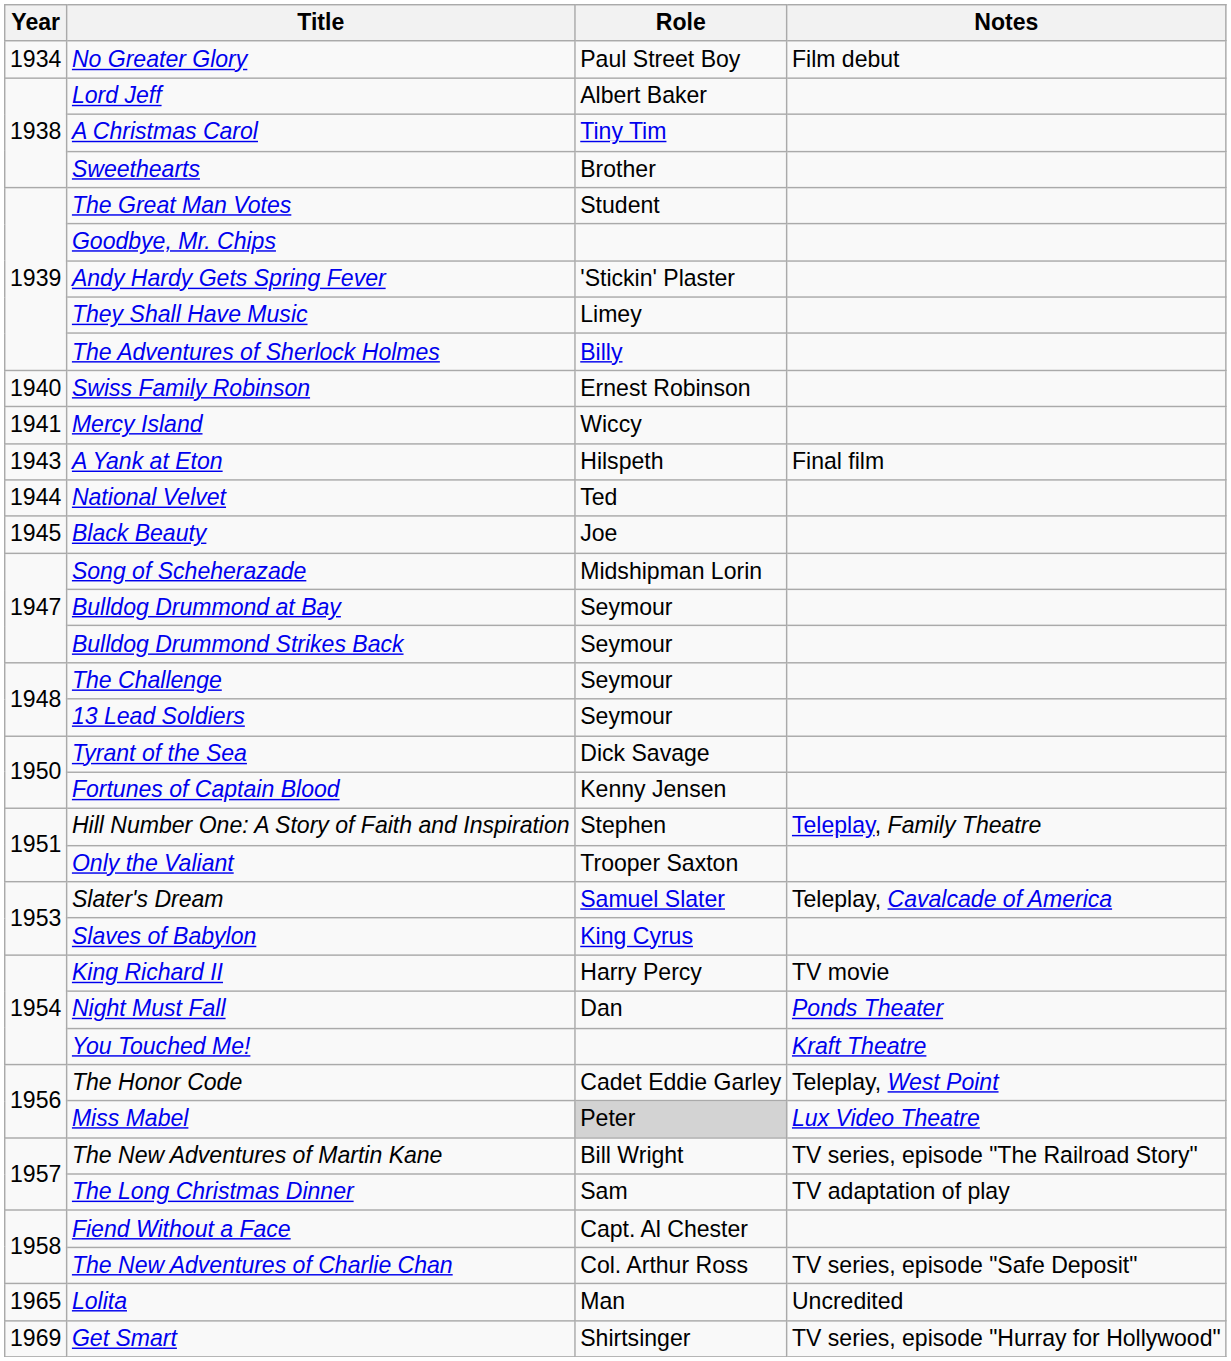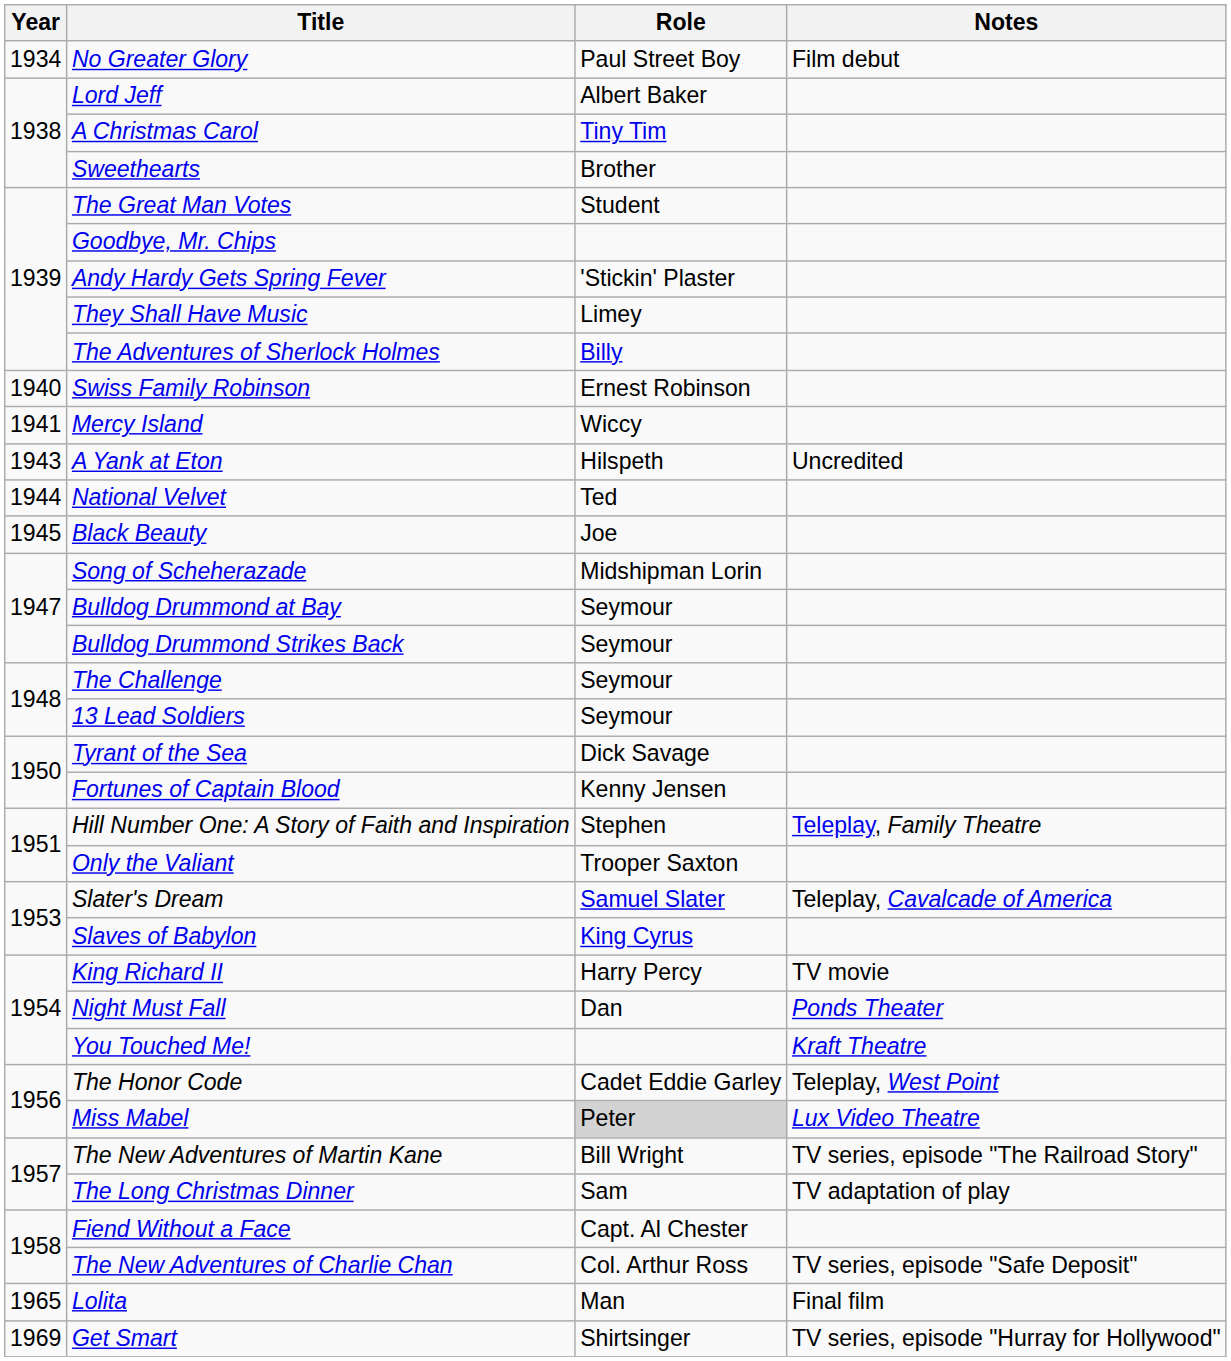A Yank at Eton | Notes: Final film -> Uncredited
Lolita | Notes: Uncredited -> Final film
